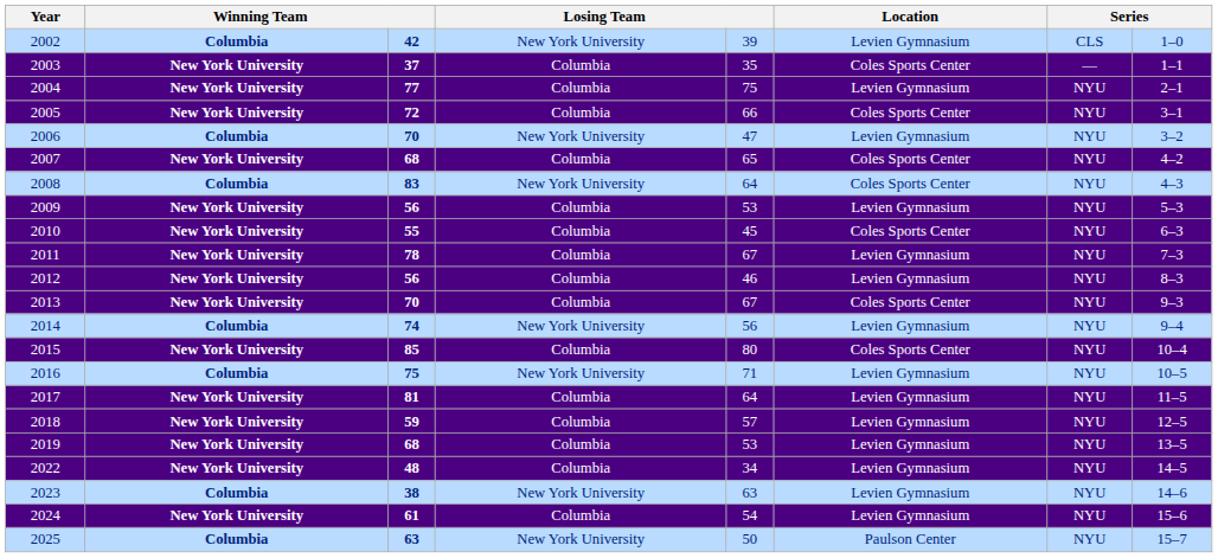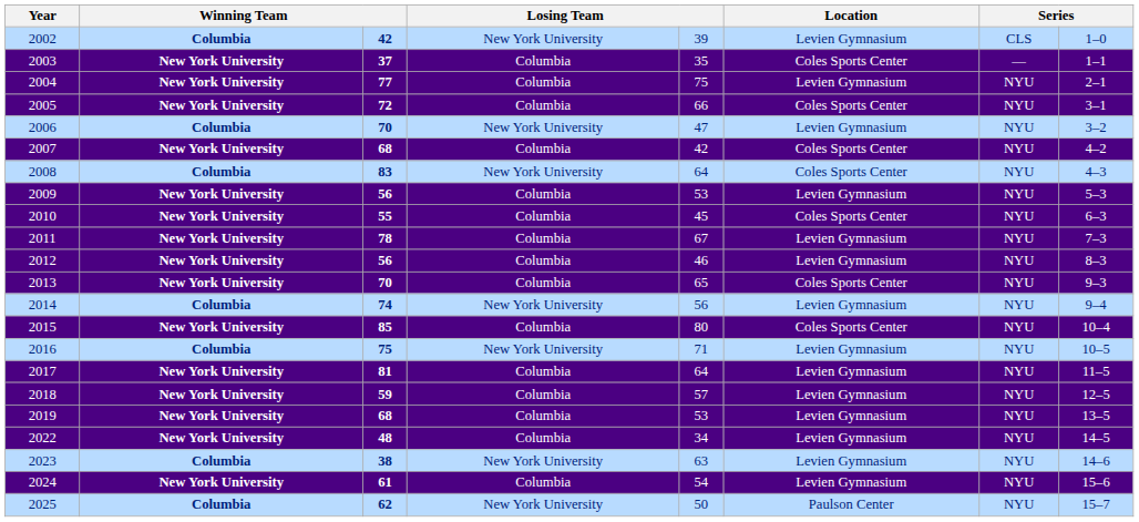2007 | column 5: 65 -> 42
2013 | column 5: 67 -> 65
2025 | column 3: 63 -> 62
